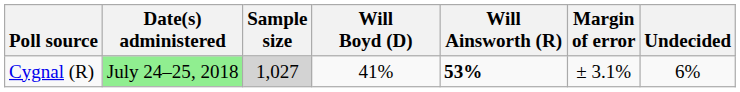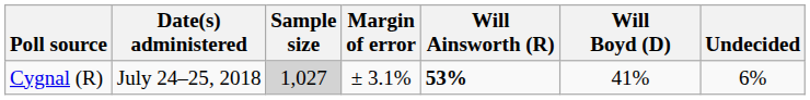columns swapped: Margin of error <-> Will Boyd (D)
Cygnal (R) | Date(s) administered: lightgreen background -> no background
